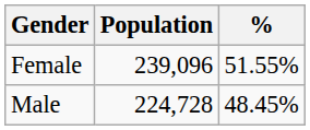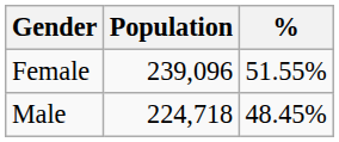Male | Population: 224,728 -> 224,718
